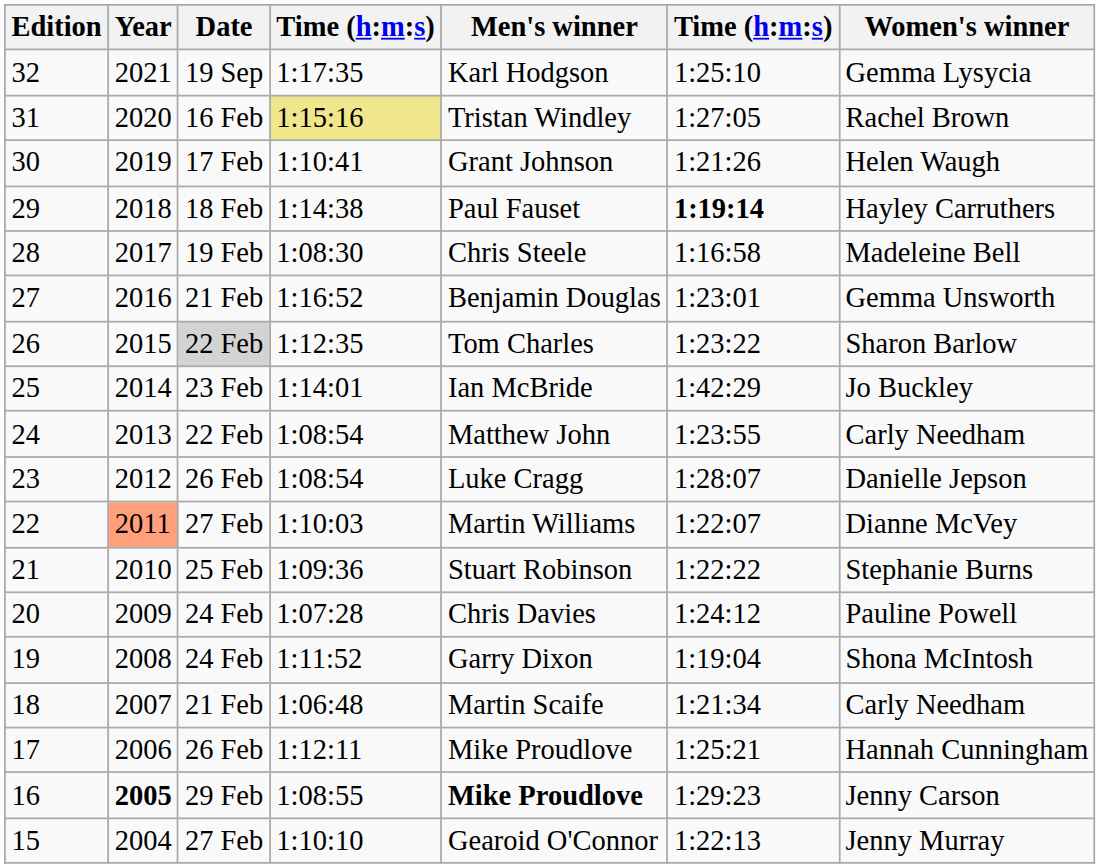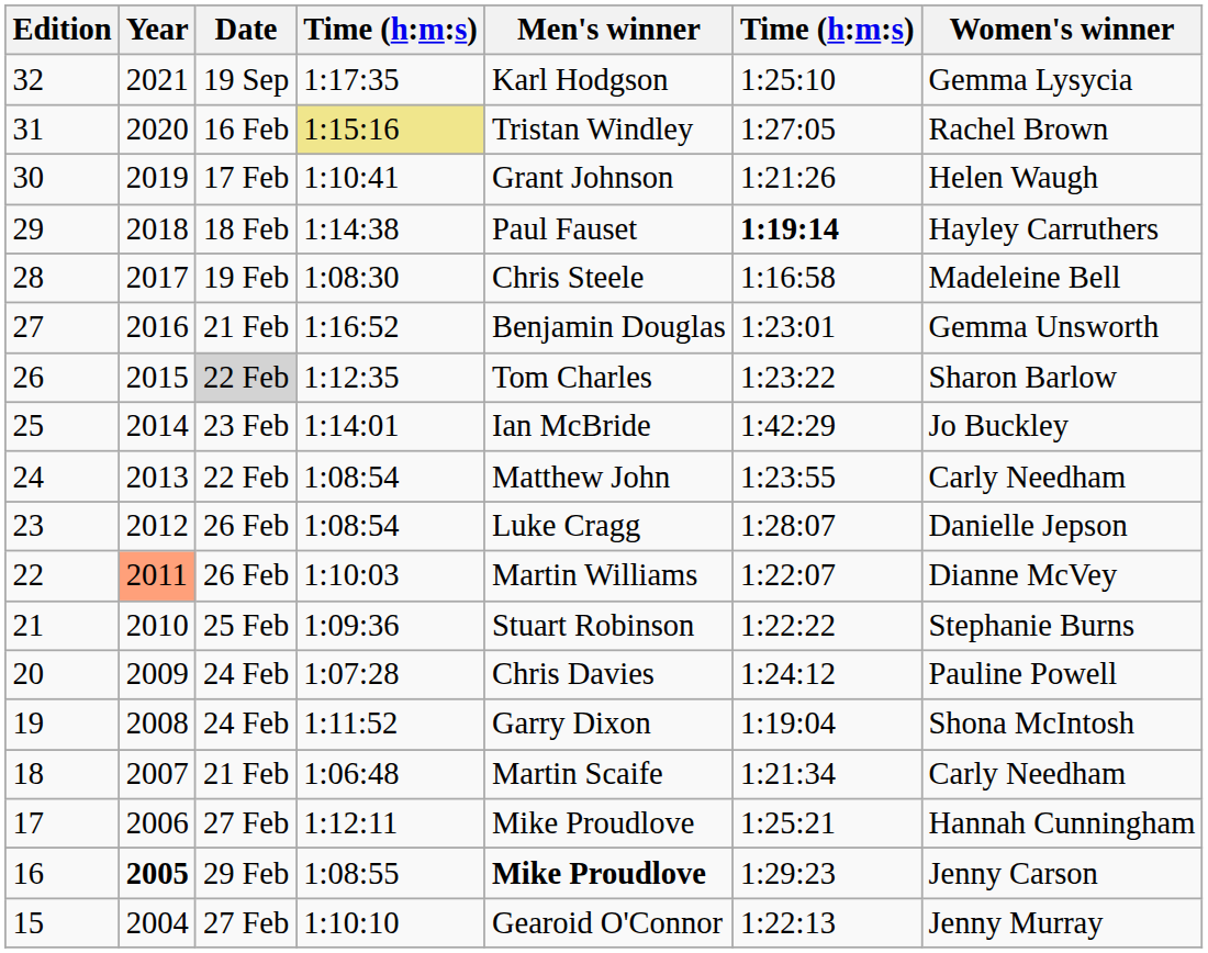22 | Date: 27 Feb -> 26 Feb
17 | Date: 26 Feb -> 27 Feb
